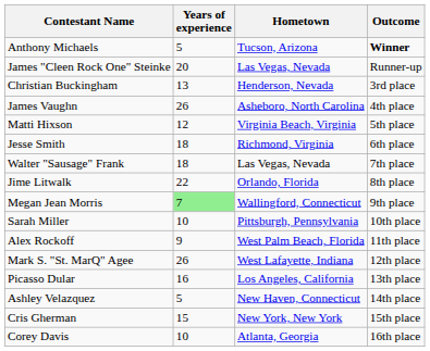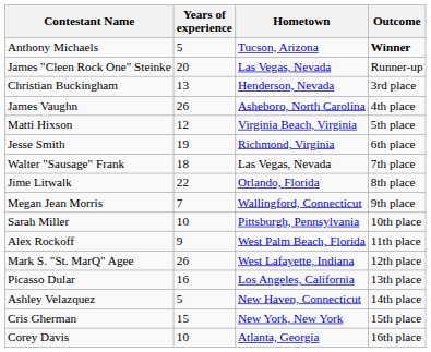Jesse Smith | Years of experience: 18 -> 19
Megan Jean Morris | Years of experience: lightgreen background -> no background
